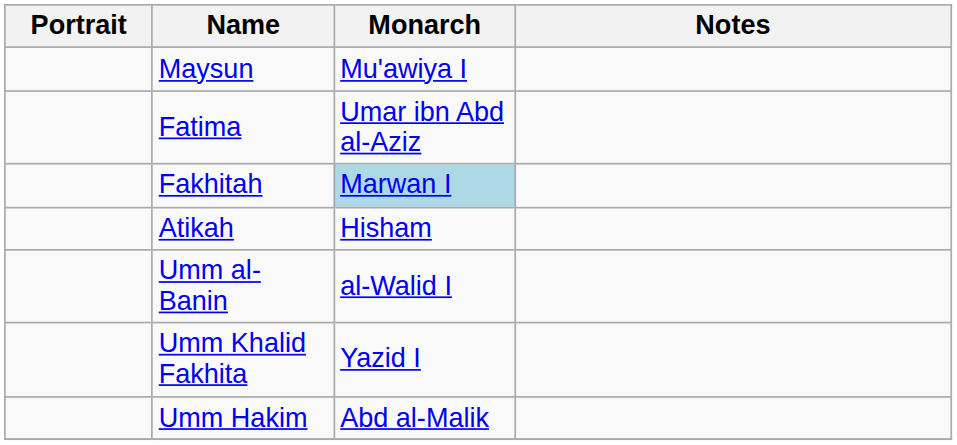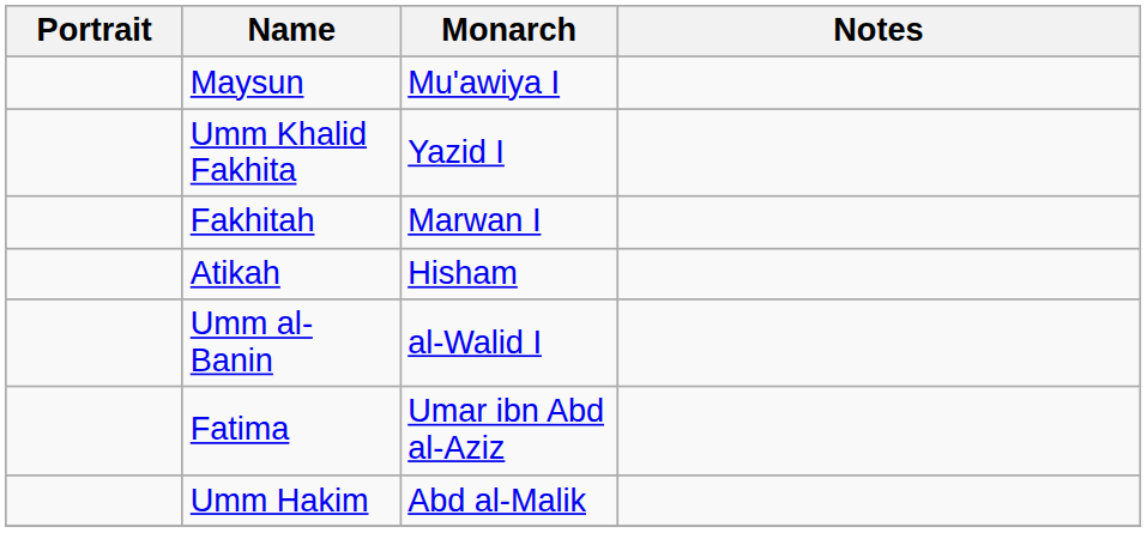rows swapped: Umm Khalid Fakhita <-> Fatima
Fakhitah | Monarch: lightblue background -> no background
